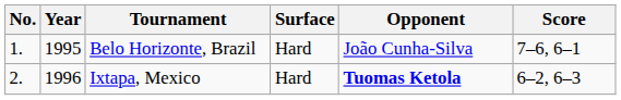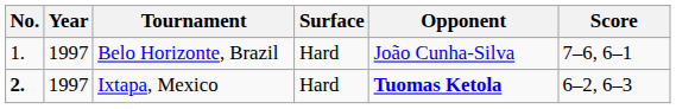Belo Horizonte, Brazil | Year: 1995 -> 1997
Ixtapa, Mexico | No.: normal -> bold
Ixtapa, Mexico | Year: 1996 -> 1997
